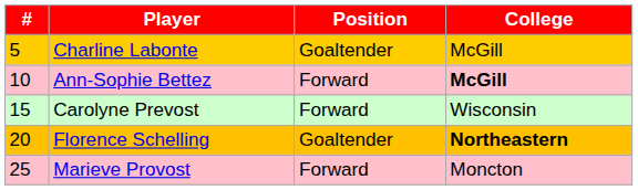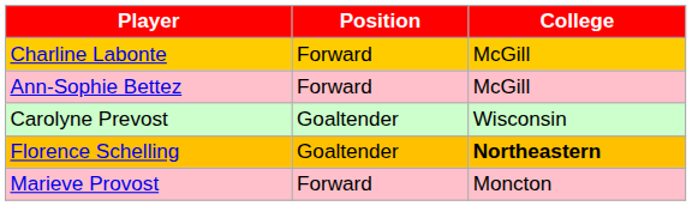- column: # | 5 | 10 | 15 | 20 | 25
Charline Labonte | Position: Goaltender -> Forward
Ann-Sophie Bettez | College: bold -> normal
Carolyne Prevost | Position: Forward -> Goaltender
